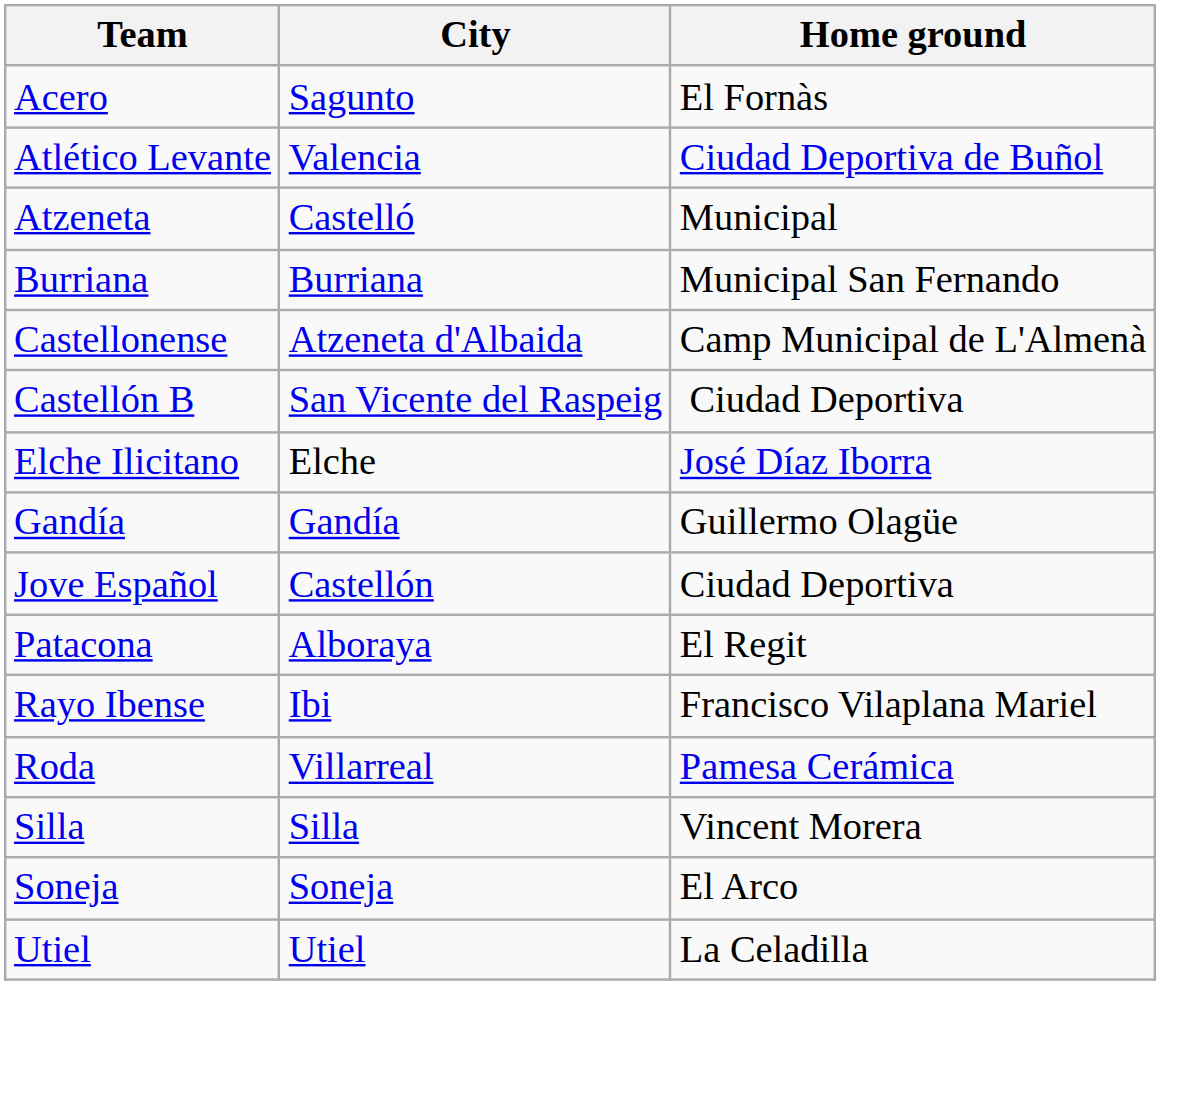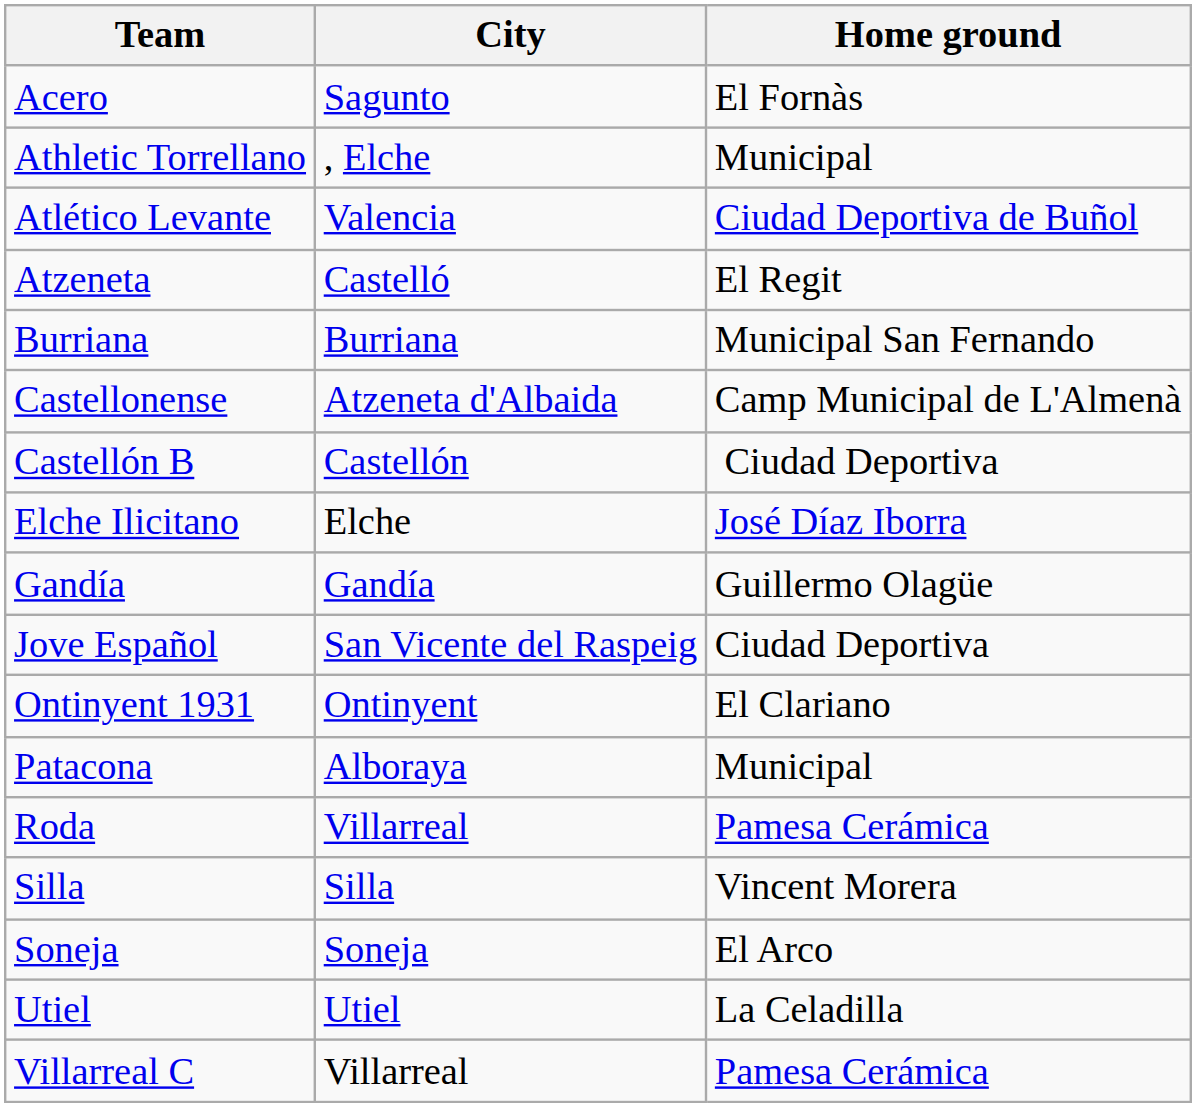+ row: Athletic Torrellano | , Elche | Municipal
Atzeneta | Home ground: Municipal -> El Regit
Castellón B | City: San Vicente del Raspeig -> Castellón
Jove Español | City: Castellón -> San Vicente del Raspeig
+ row: Ontinyent 1931 | Ontinyent | El Clariano
Patacona | Home ground: El Regit -> Municipal
- row: Rayo Ibense | Ibi | Francisco Vilaplana Mariel
+ row: Villarreal C | Villarreal | Pamesa Cerámica
